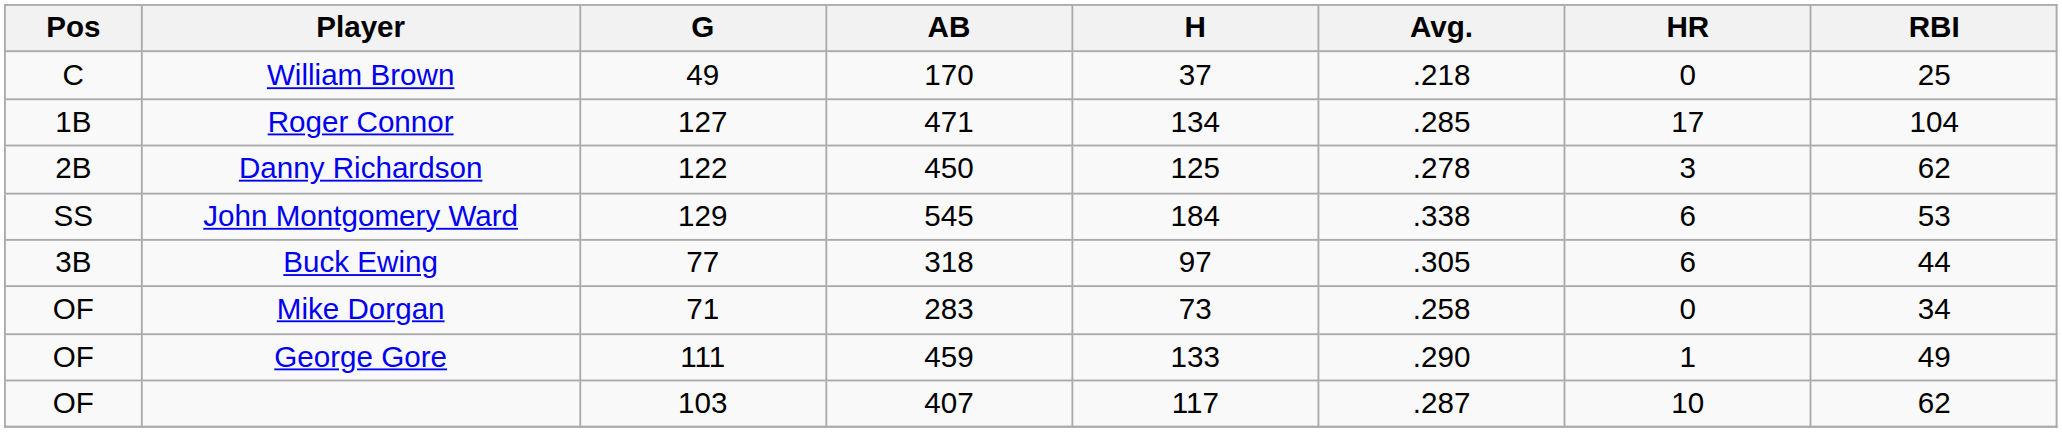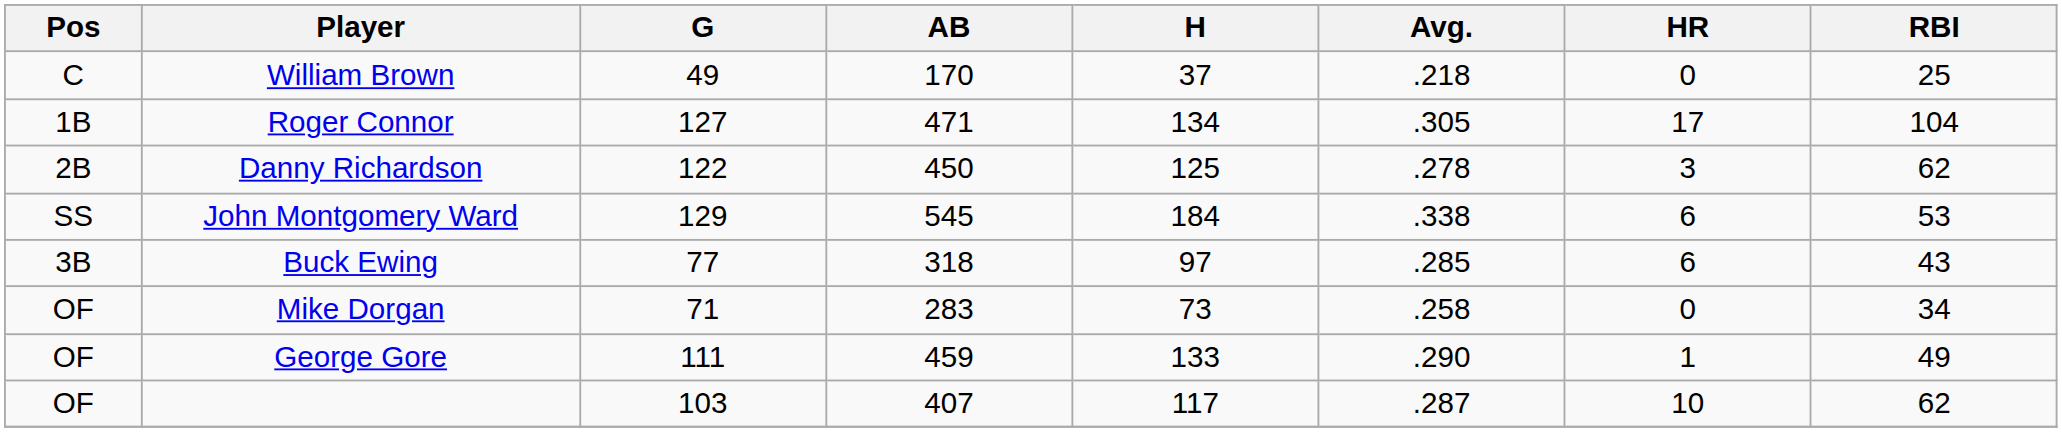Roger Connor | Avg.: .285 -> .305
Buck Ewing | Avg.: .305 -> .285
Buck Ewing | RBI: 44 -> 43
